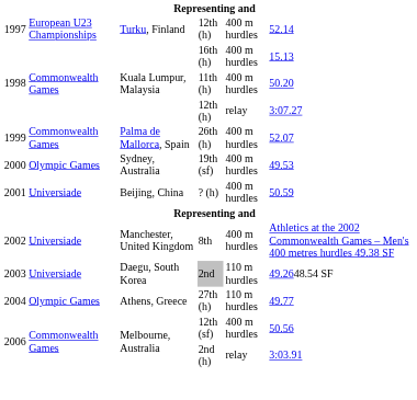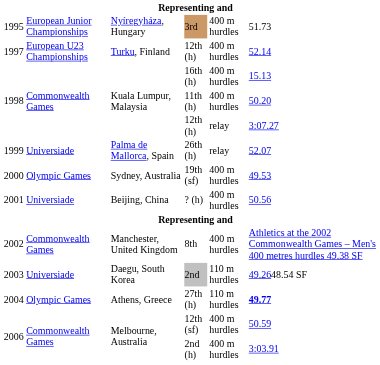+ row: 1995 | European Junior Championships | Nyíregyháza, Hungary | 3rd | 400 m hurdles | 51.73
26th (h) | column 2: Commonwealth Games -> Universiade
26th (h) | column 5: 400 m hurdles -> relay
? (h) | column 6: 50.59 -> 50.56
8th | column 2: Universiade -> Commonwealth Games
27th (h) | column 6: normal -> bold
12th (sf) | column 6: 50.56 -> 50.59
2nd (h) | column 5: relay -> 400 m hurdles
